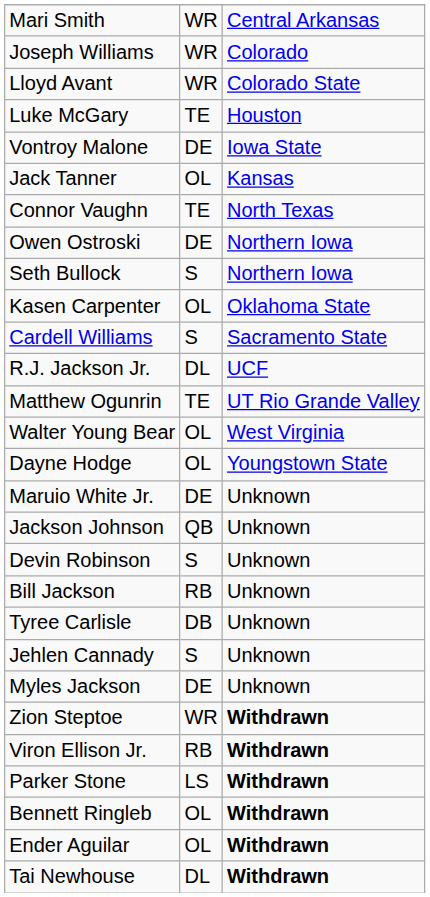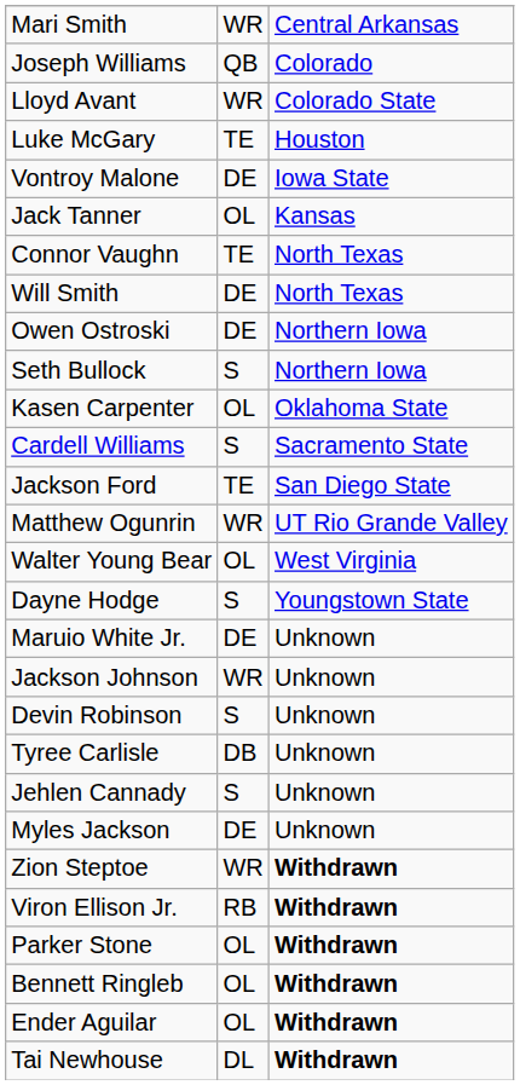Joseph Williams | column 2: WR -> QB
+ row: Will Smith | DE | North Texas
+ row: Jackson Ford | TE | San Diego State
- row: R.J. Jackson Jr. | DL | UCF
Matthew Ogunrin | column 2: TE -> WR
Dayne Hodge | column 2: OL -> S
Jackson Johnson | column 2: QB -> WR
- row: Bill Jackson | RB | Unknown
Parker Stone | column 2: LS -> OL
